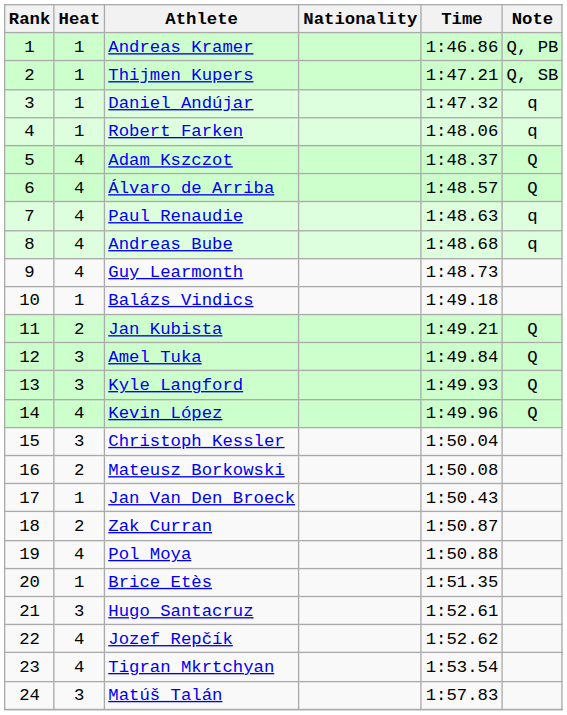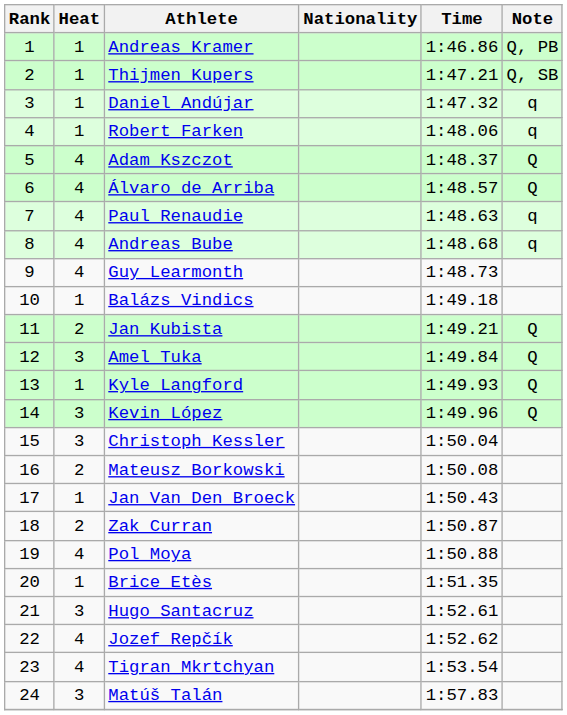Kyle Langford | Heat: 3 -> 1
Kevin López | Heat: 4 -> 3
